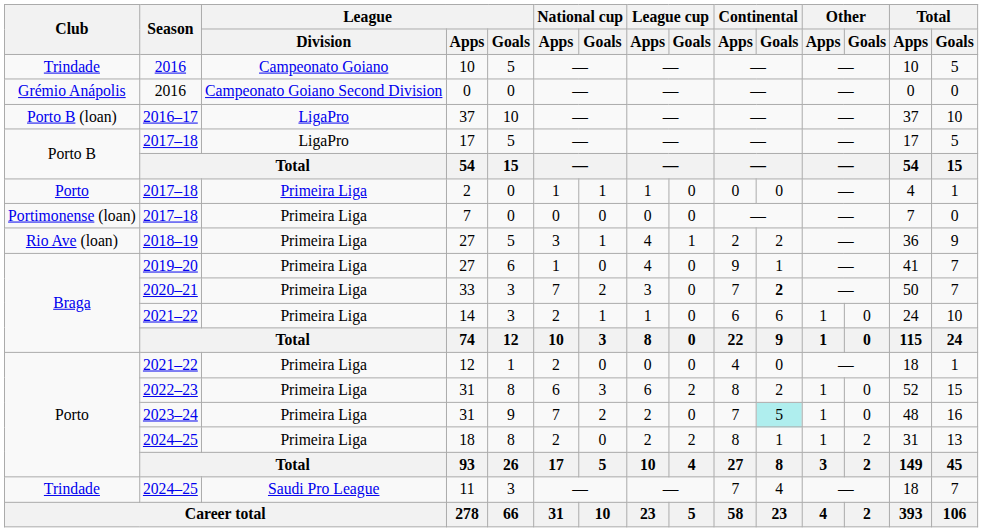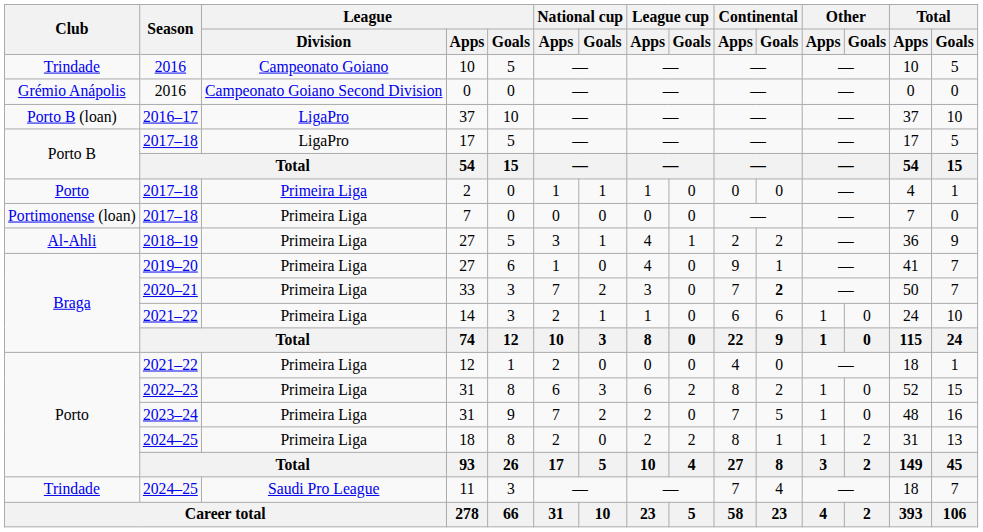2018–19 / 27 | Club: Rio Ave (loan) -> Al-Ahli
2023–24 / 31 | Continental / Goals: paleturquoise background -> no background
